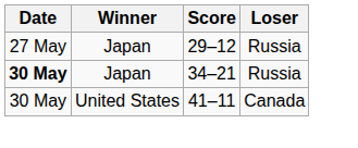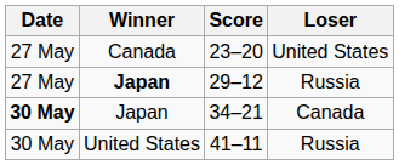+ row: 27 May | Canada | 23–20 | United States
29–12 | Winner: normal -> bold
34–21 | Loser: Russia -> Canada
41–11 | Loser: Canada -> Russia
